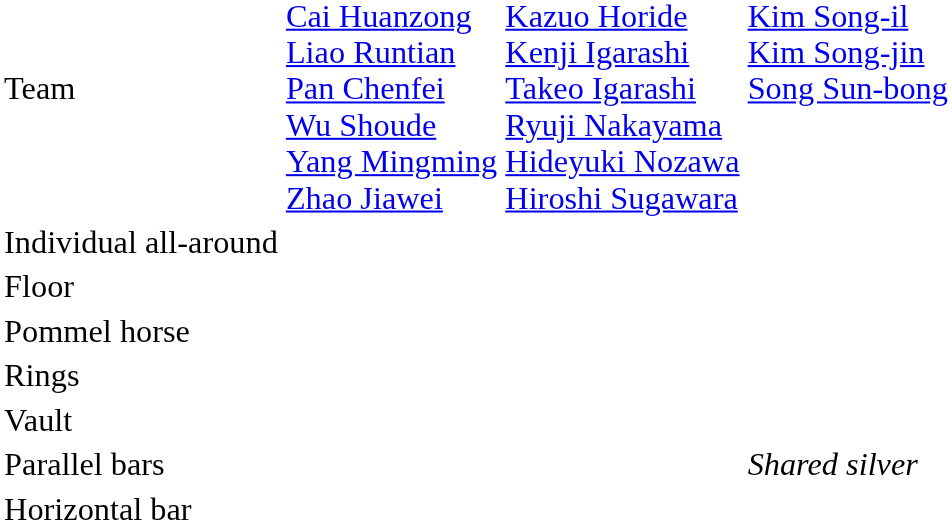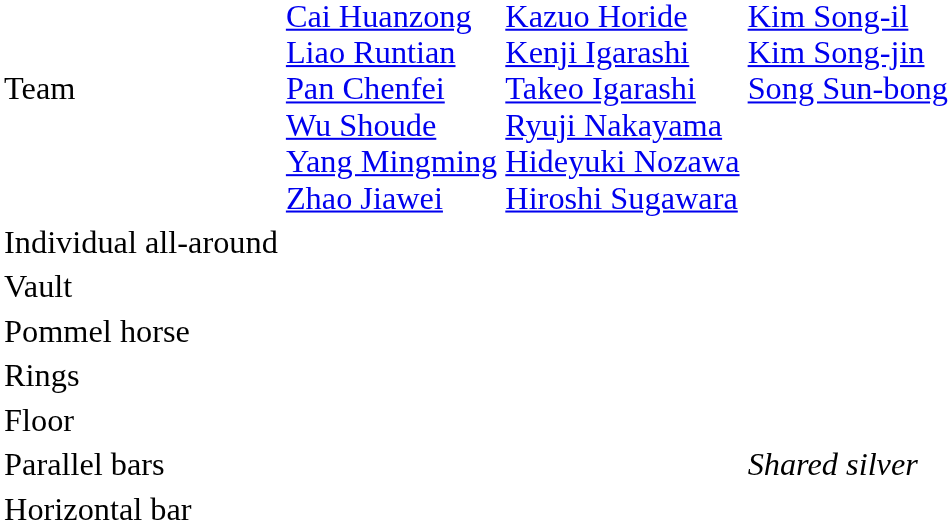rows swapped: Floor <-> Vault
